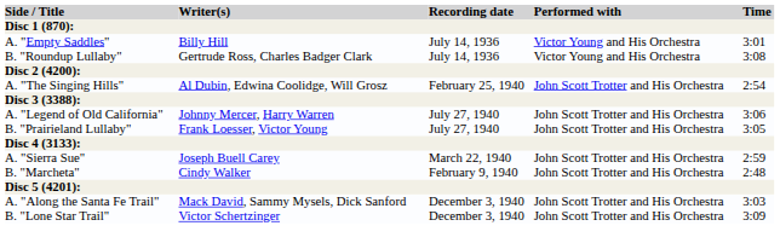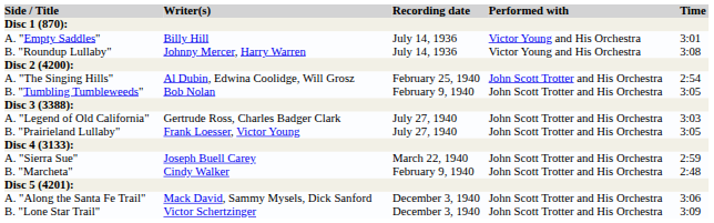B. "Roundup Lullaby" | Writer(s): Gertrude Ross, Charles Badger Clark -> Johnny Mercer, Harry Warren
+ row: B. "Tumbling Tumbleweeds" | Bob Nolan | February 9, 1940 | John Scott Trotter and His Orchestra | 3:05
A. "Legend of Old California" | Writer(s): Johnny Mercer, Harry Warren -> Gertrude Ross, Charles Badger Clark
A. "Legend of Old California" | Time: 3:06 -> 3:03
A. "Along the Santa Fe Trail" | Time: 3:03 -> 3:06
